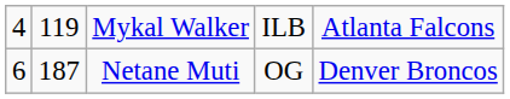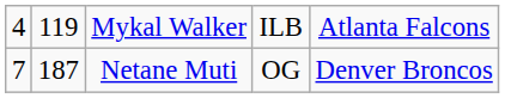Netane Muti | column 1: 6 -> 7
